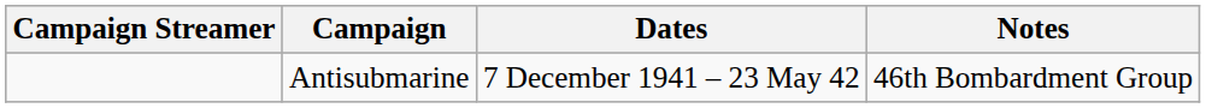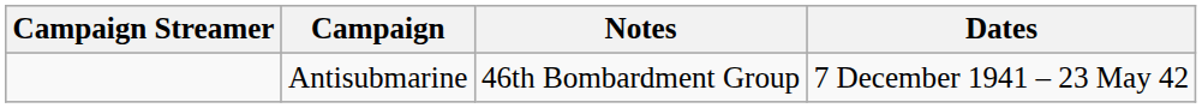columns swapped: Dates <-> Notes
